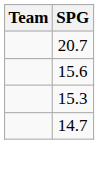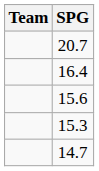+ row: 16.4
